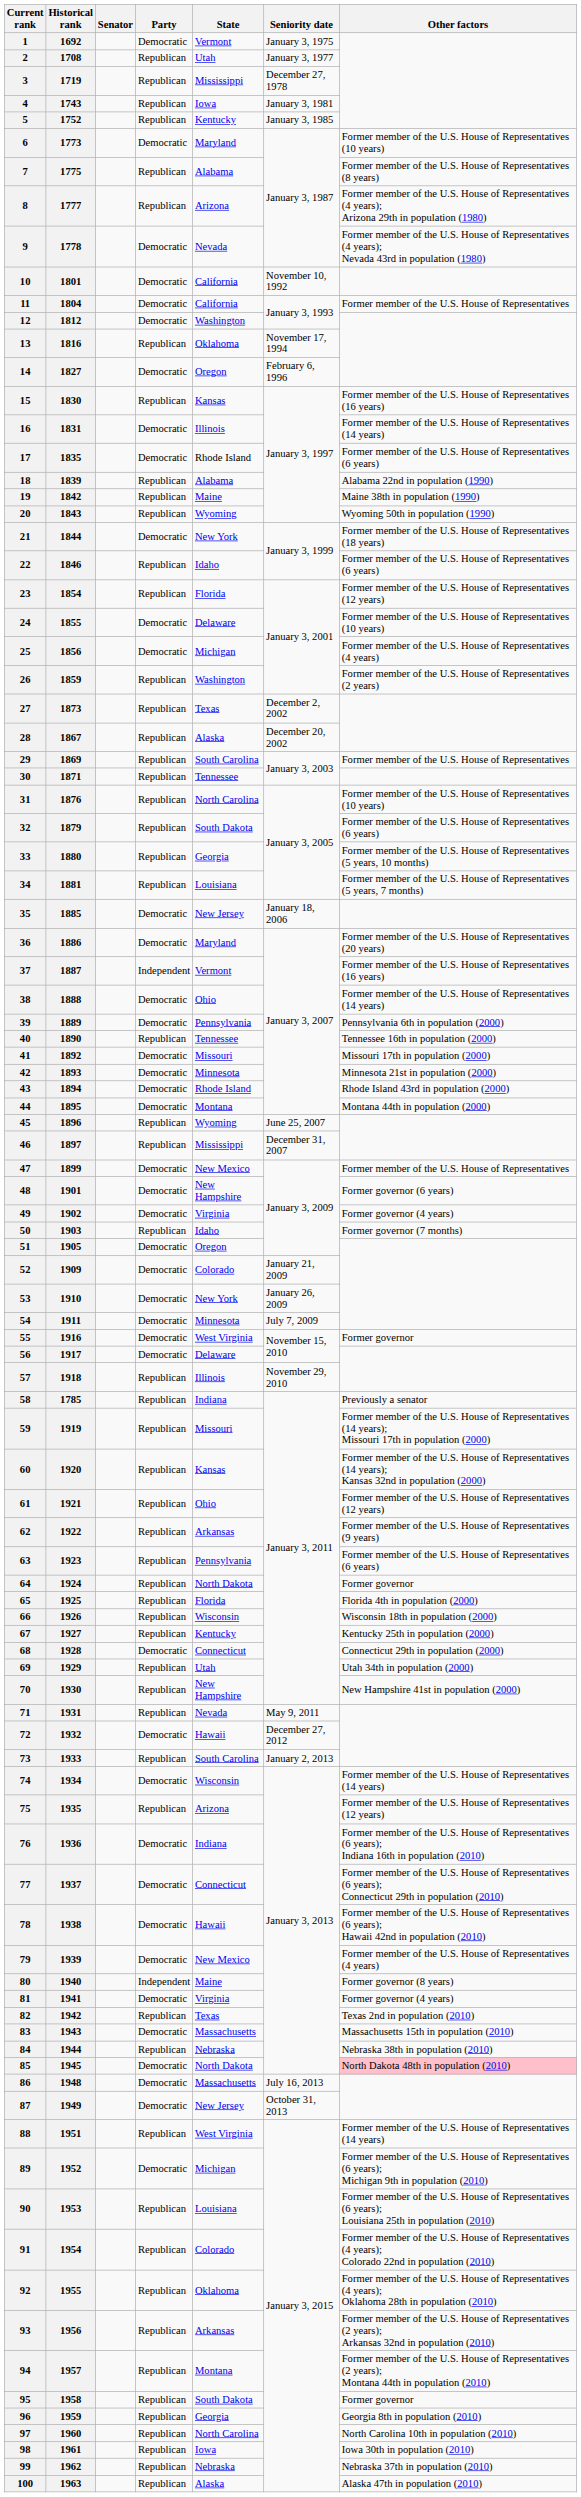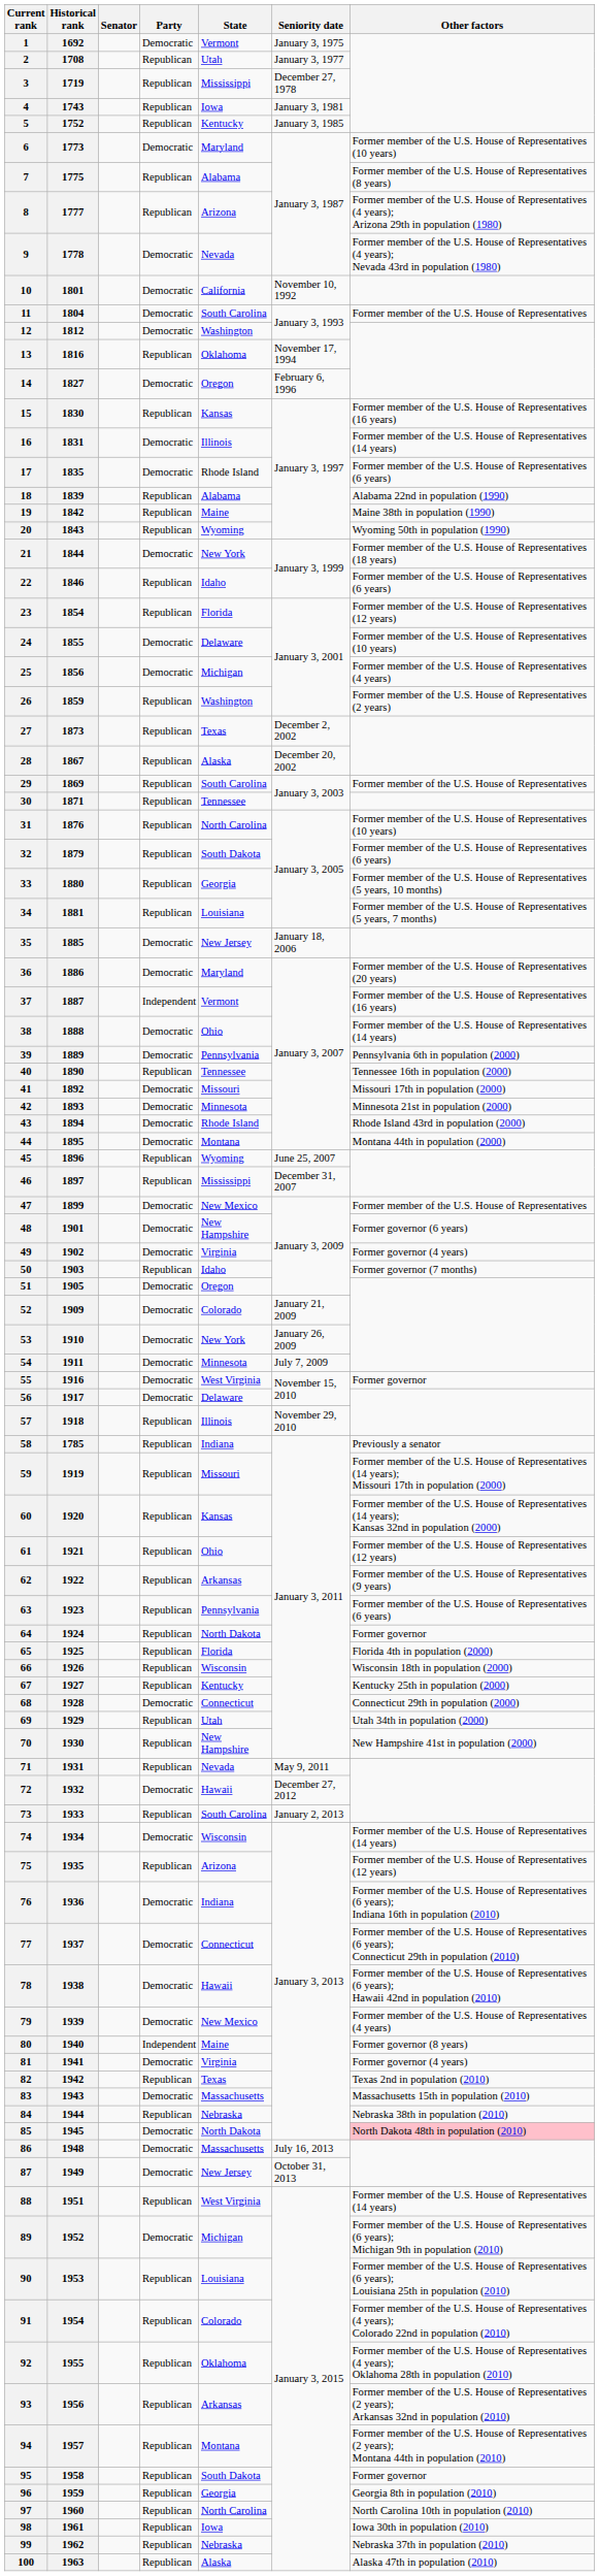11 | State: California -> South Carolina
